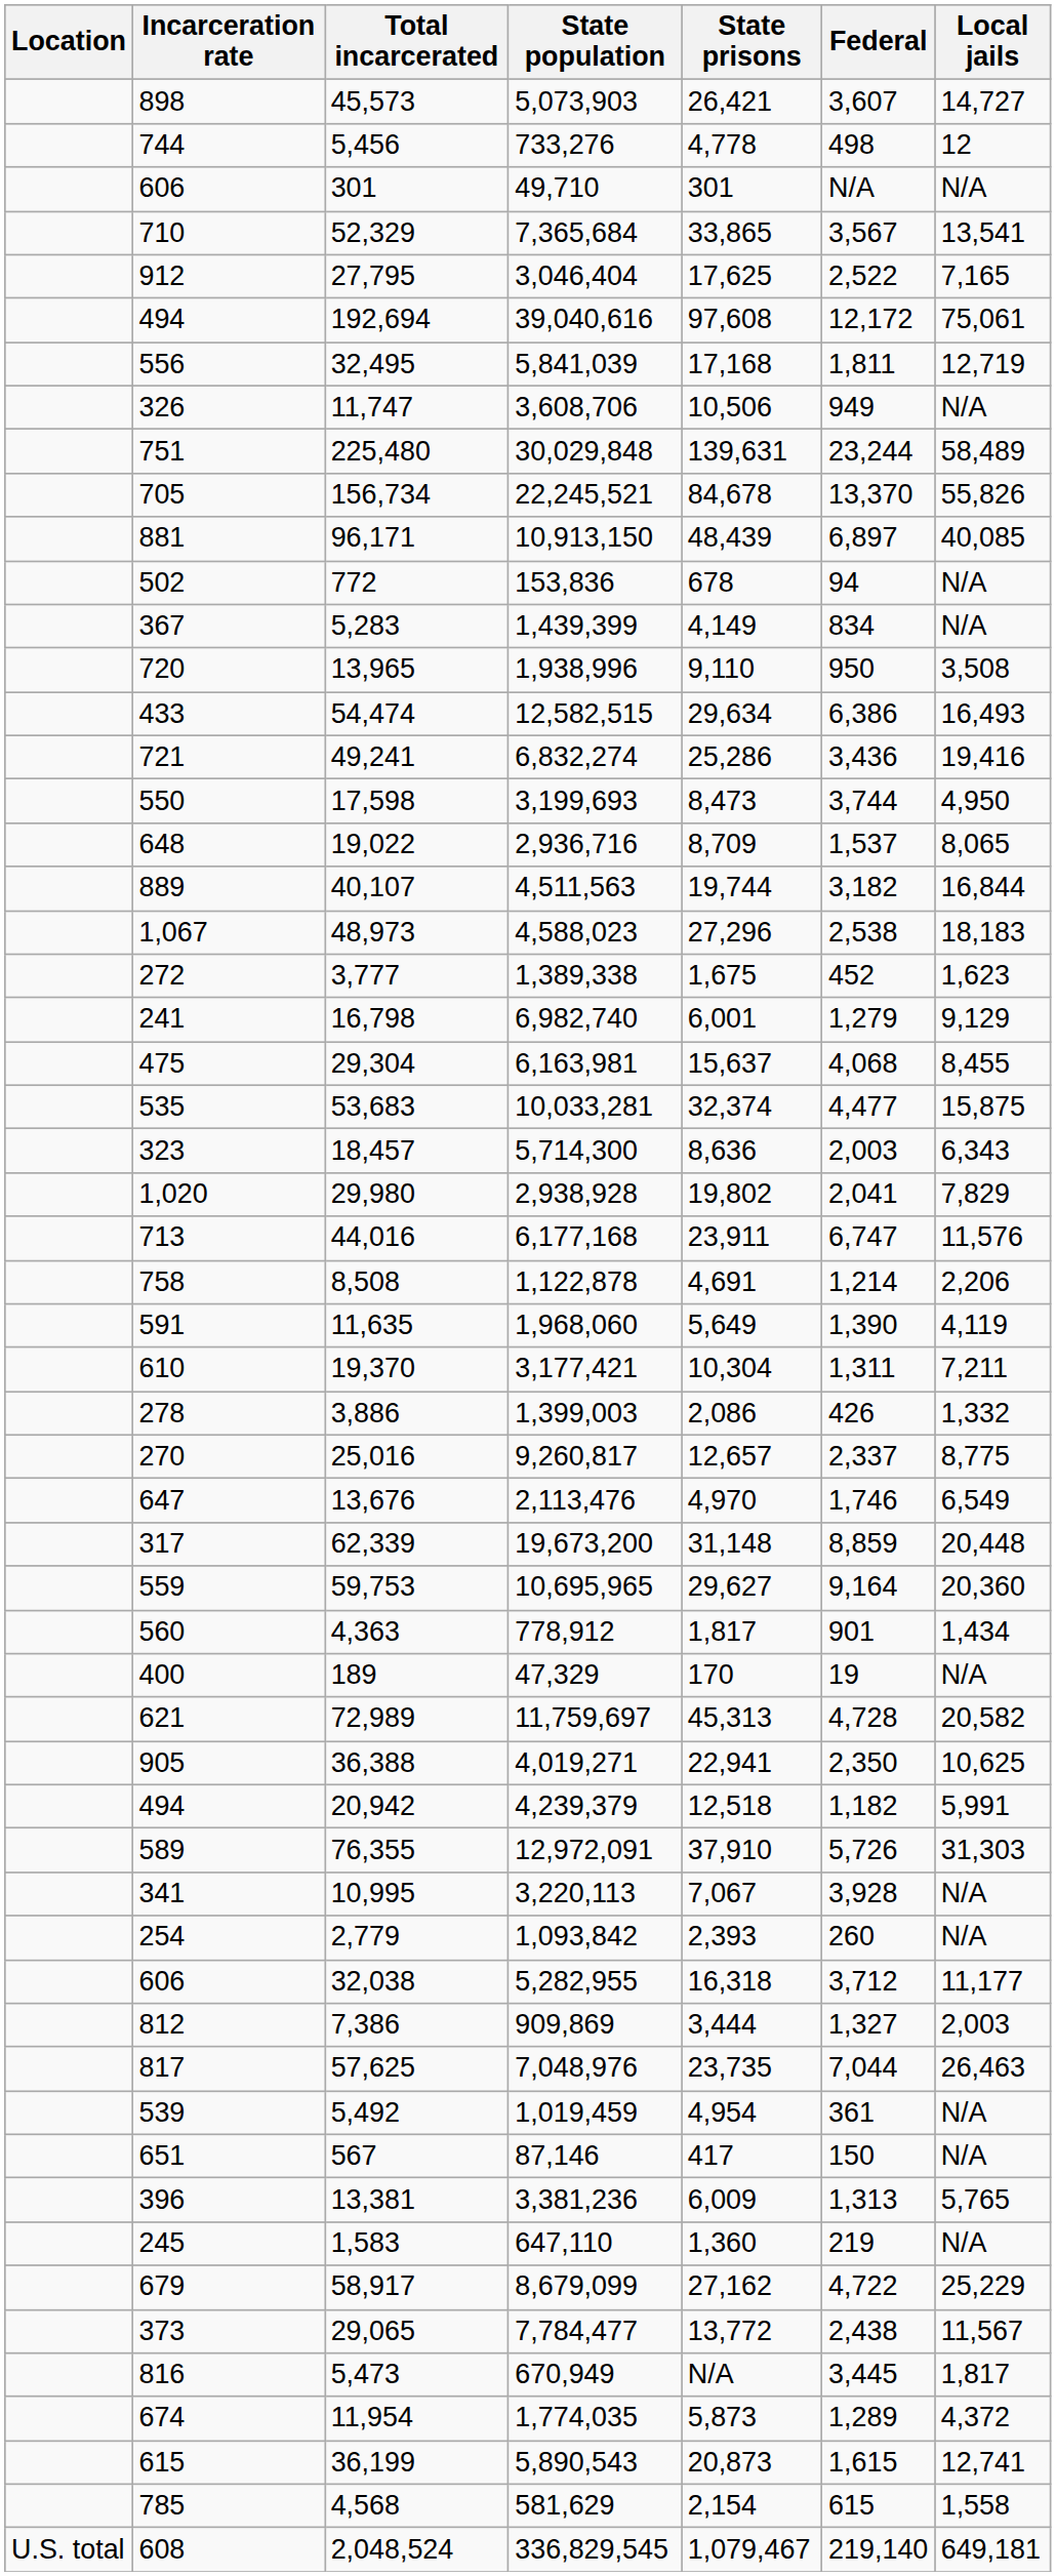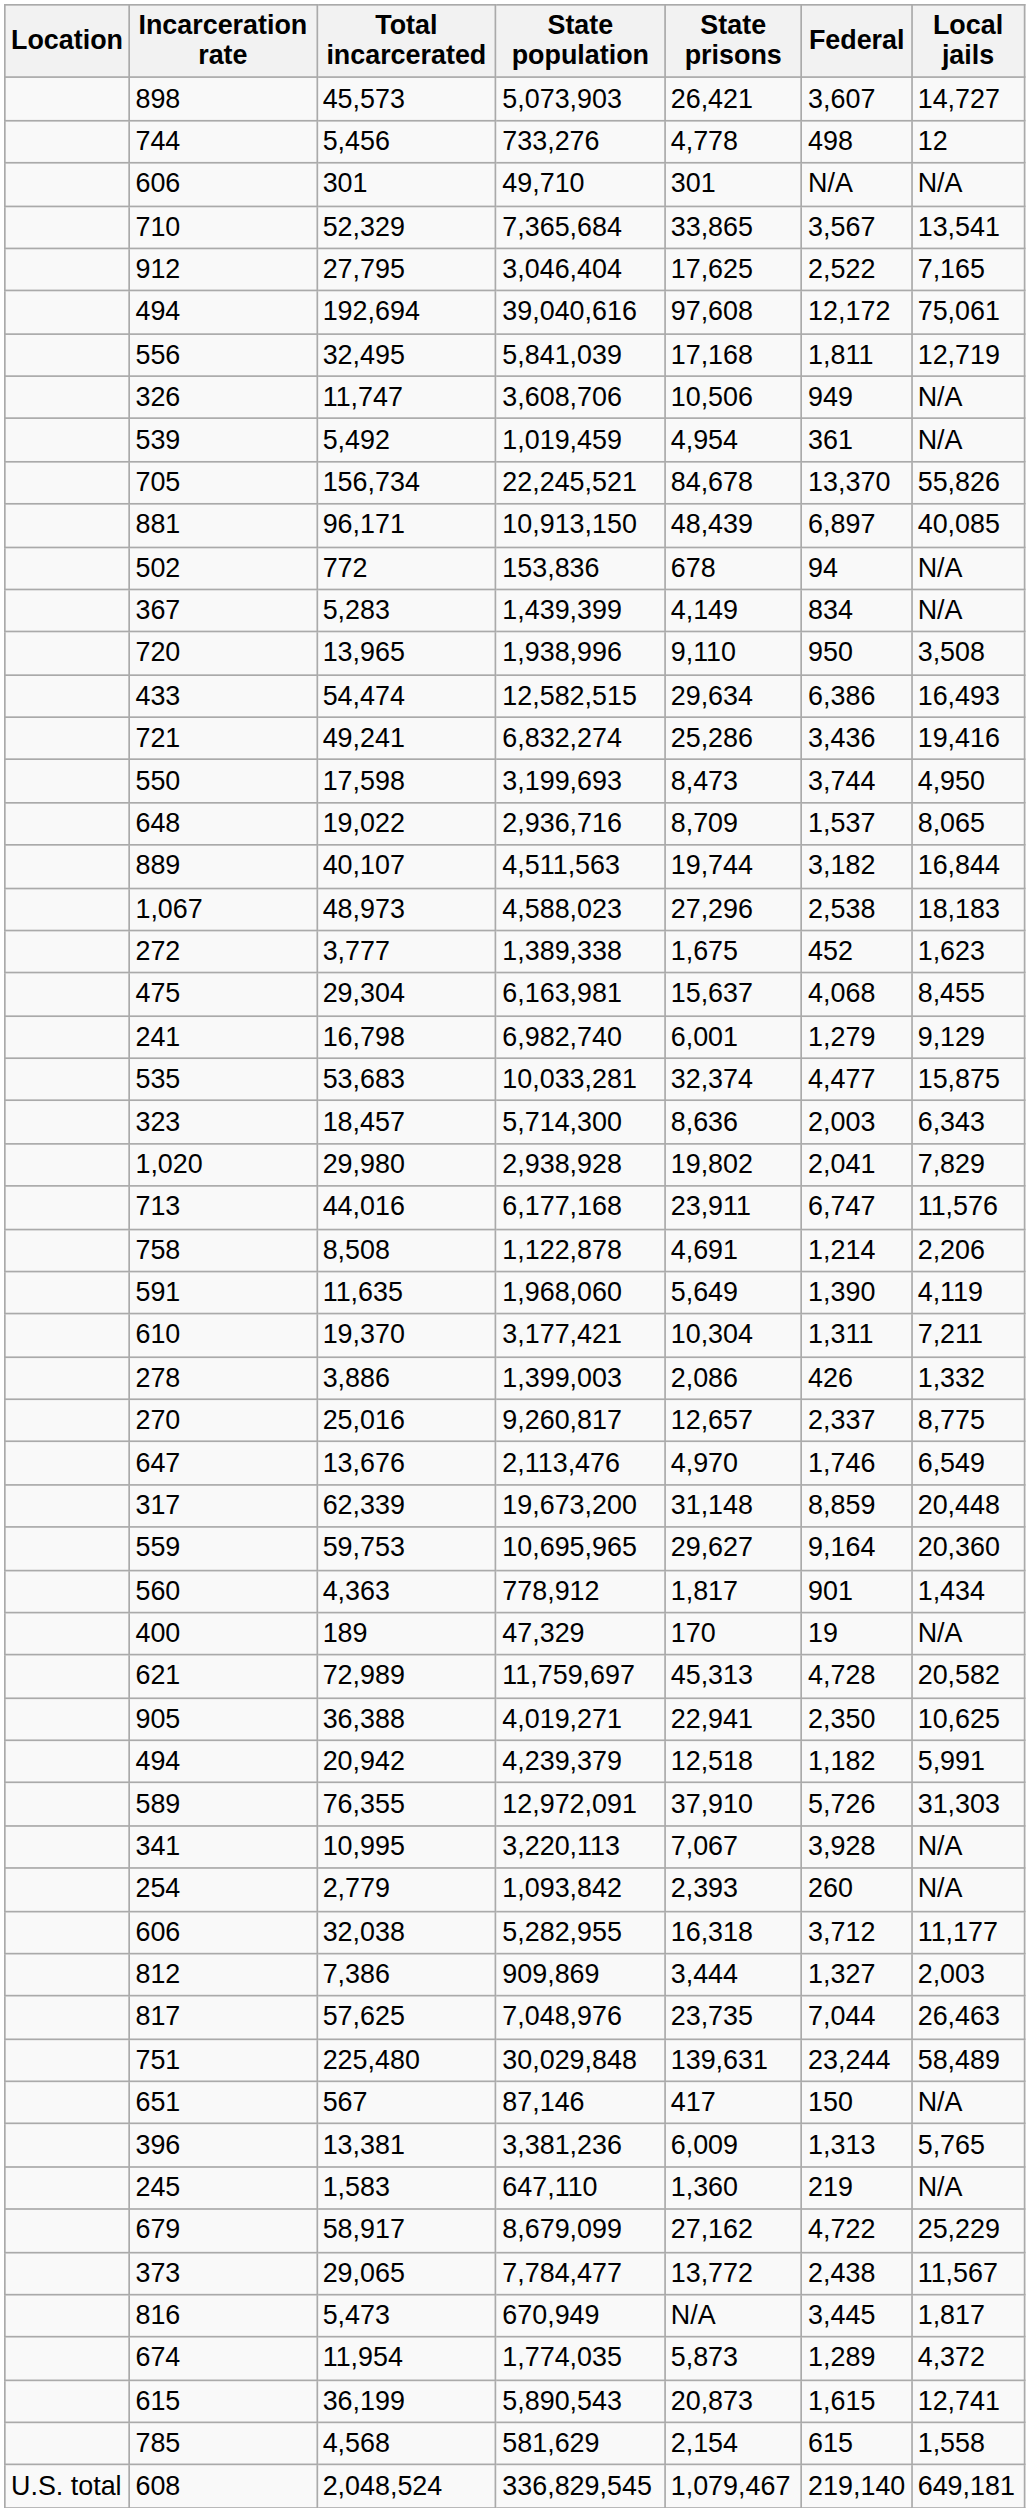rows swapped: 5,492 <-> 225,480
rows swapped: 29,304 <-> 16,798
